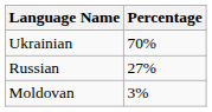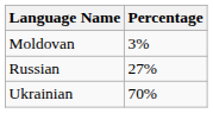rows swapped: Ukrainian <-> Moldovan
